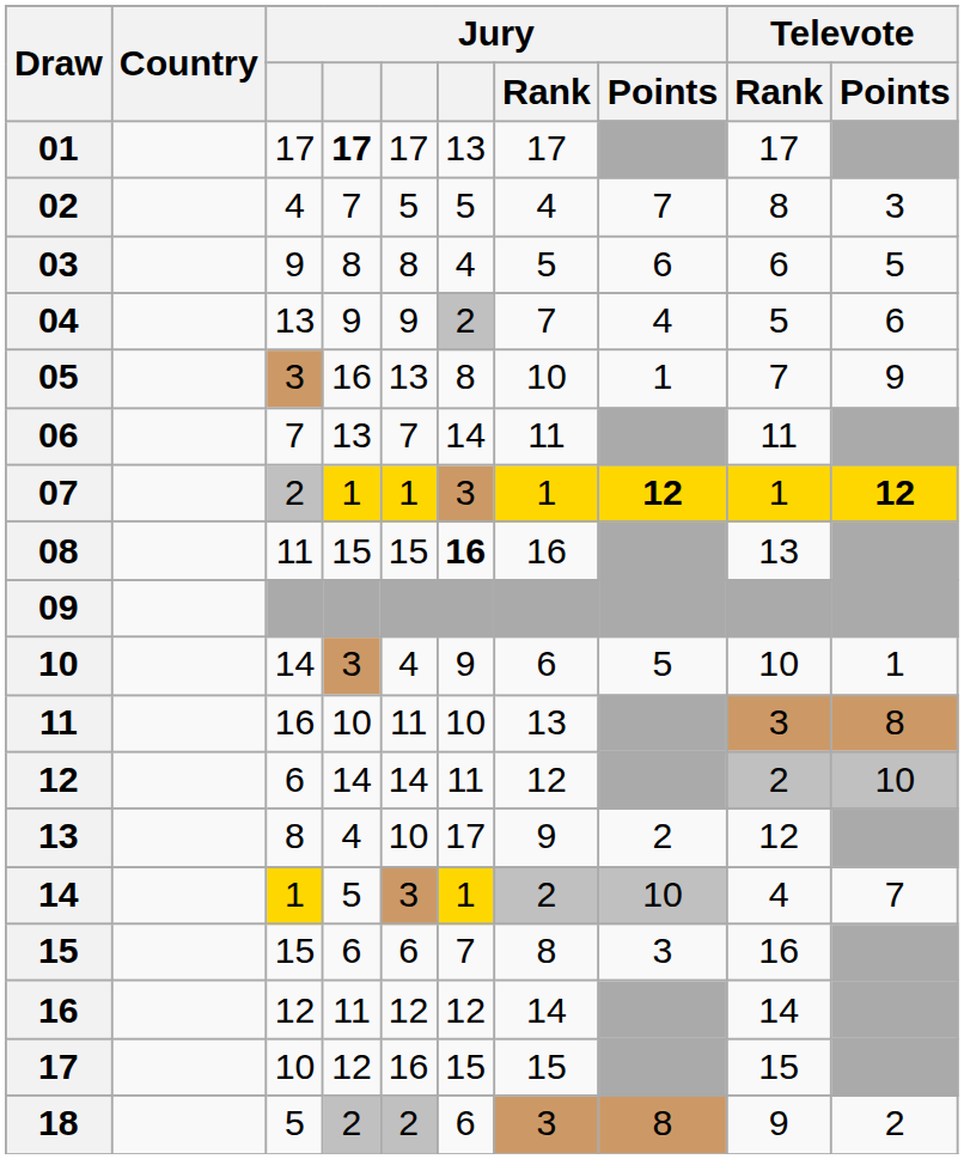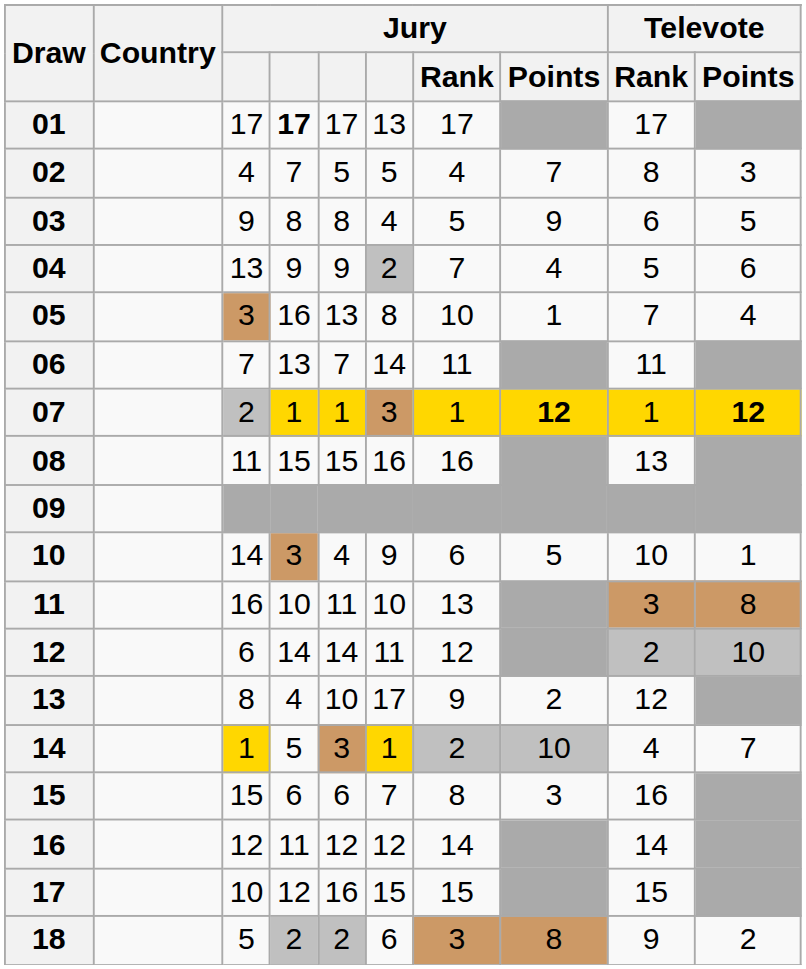03 | Jury / Points: 6 -> 9
05 | Televote / Points: 9 -> 4
08 | column 6: bold -> normal
